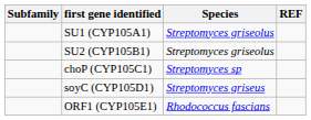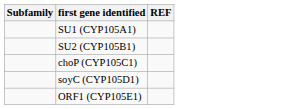- column: Species | Streptomyces griseolus | Streptomyces griseolus | Streptomyces sp | Streptomyces griseus | Rhodococcus fascians
